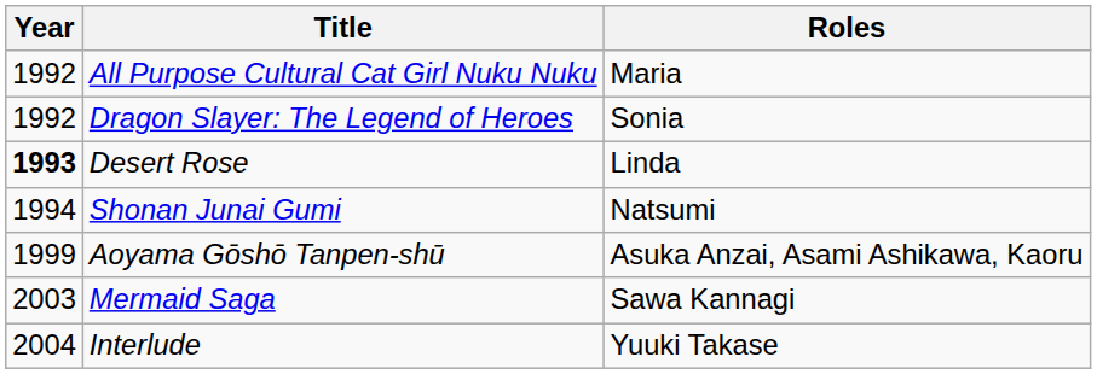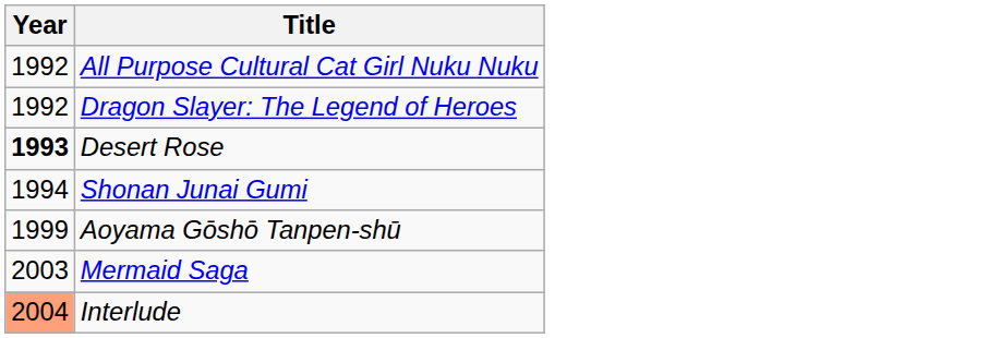- column: Roles | Maria | Sonia | Linda | Natsumi | Asuka Anzai, Asami Ashikawa, Kaoru | Sawa Kannagi | Yuuki Takase
Interlude | Year: no background -> lightsalmon background
